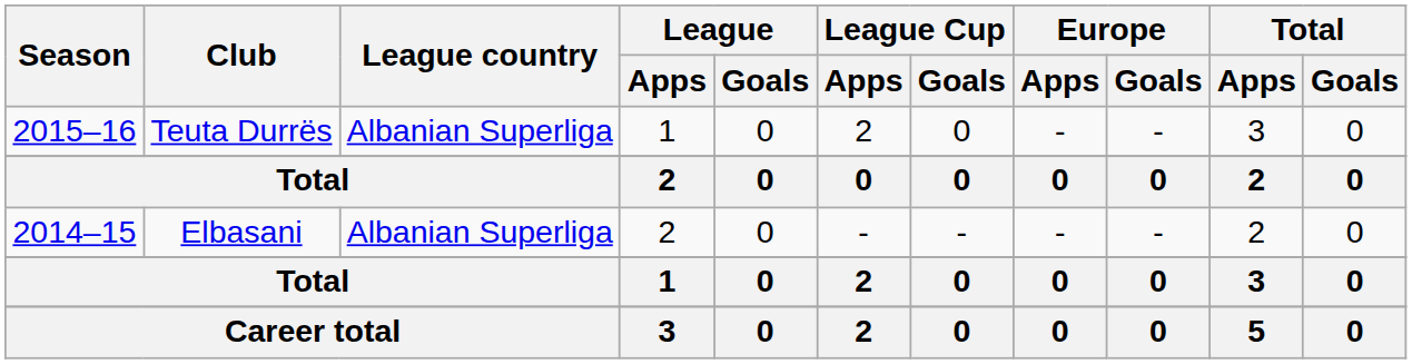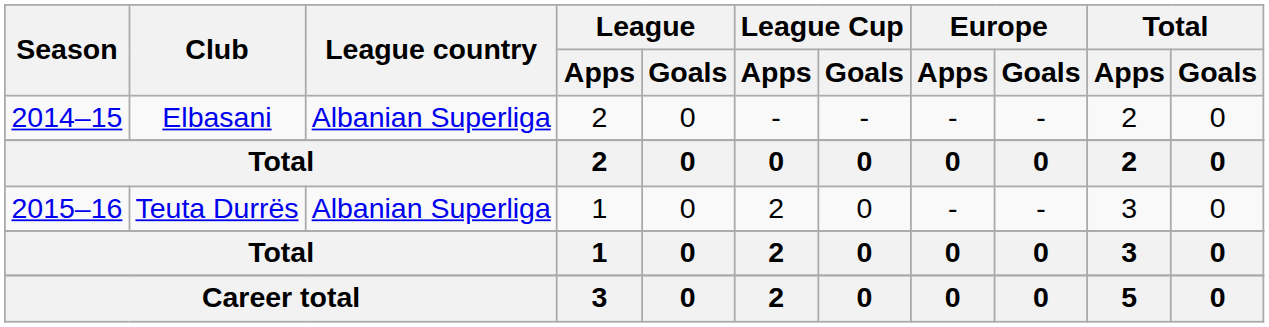rows swapped: Elbasani <-> Teuta Durrës
